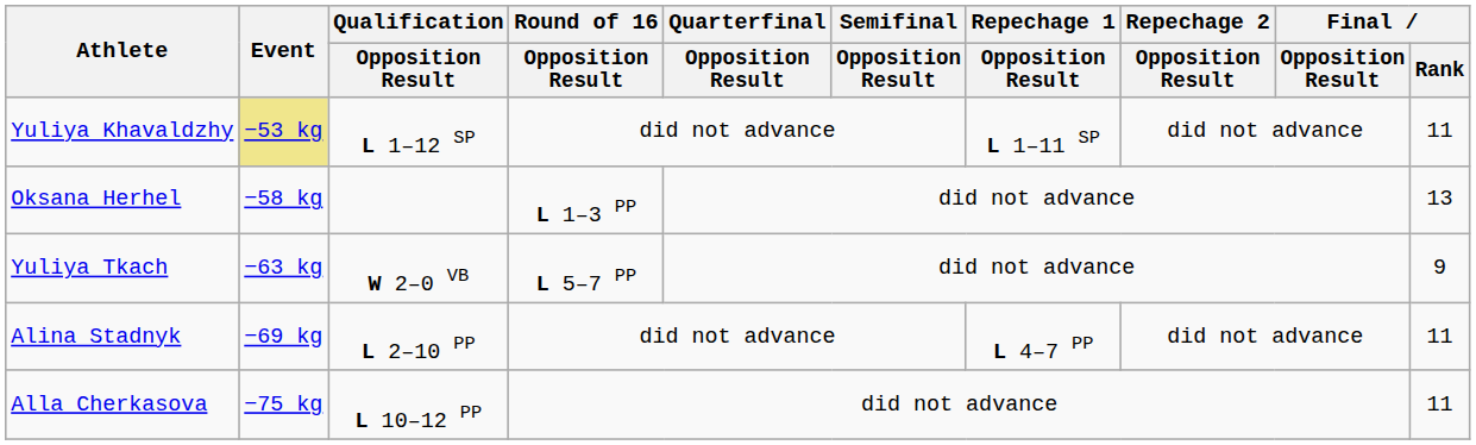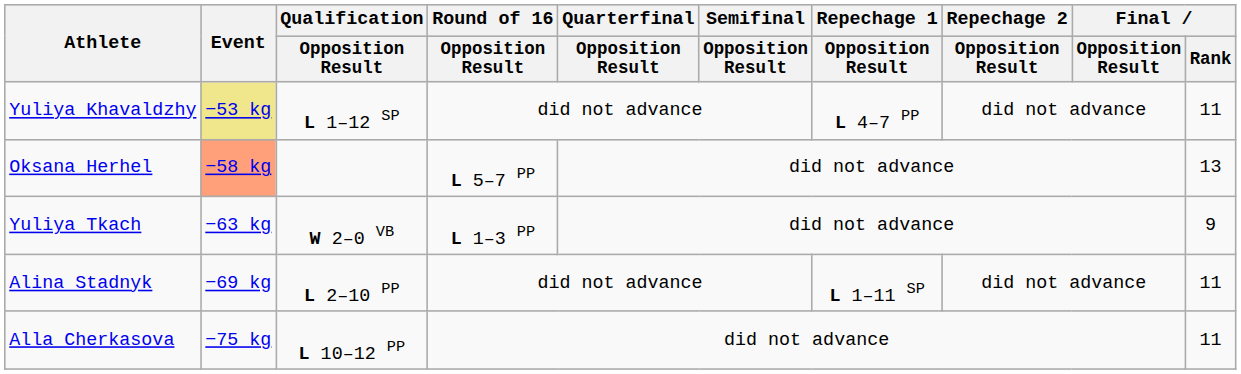Yuliya Khavaldzhy | Repechage 1 / Opposition Result: L 1–11 SP -> L 4–7 PP
Oksana Herhel | Event: no background -> lightsalmon background
Oksana Herhel | Round of 16 / Opposition Result: L 1–3 PP -> L 5–7 PP
Yuliya Tkach | Round of 16 / Opposition Result: L 5–7 PP -> L 1–3 PP
Alina Stadnyk | Repechage 1 / Opposition Result: L 4–7 PP -> L 1–11 SP
